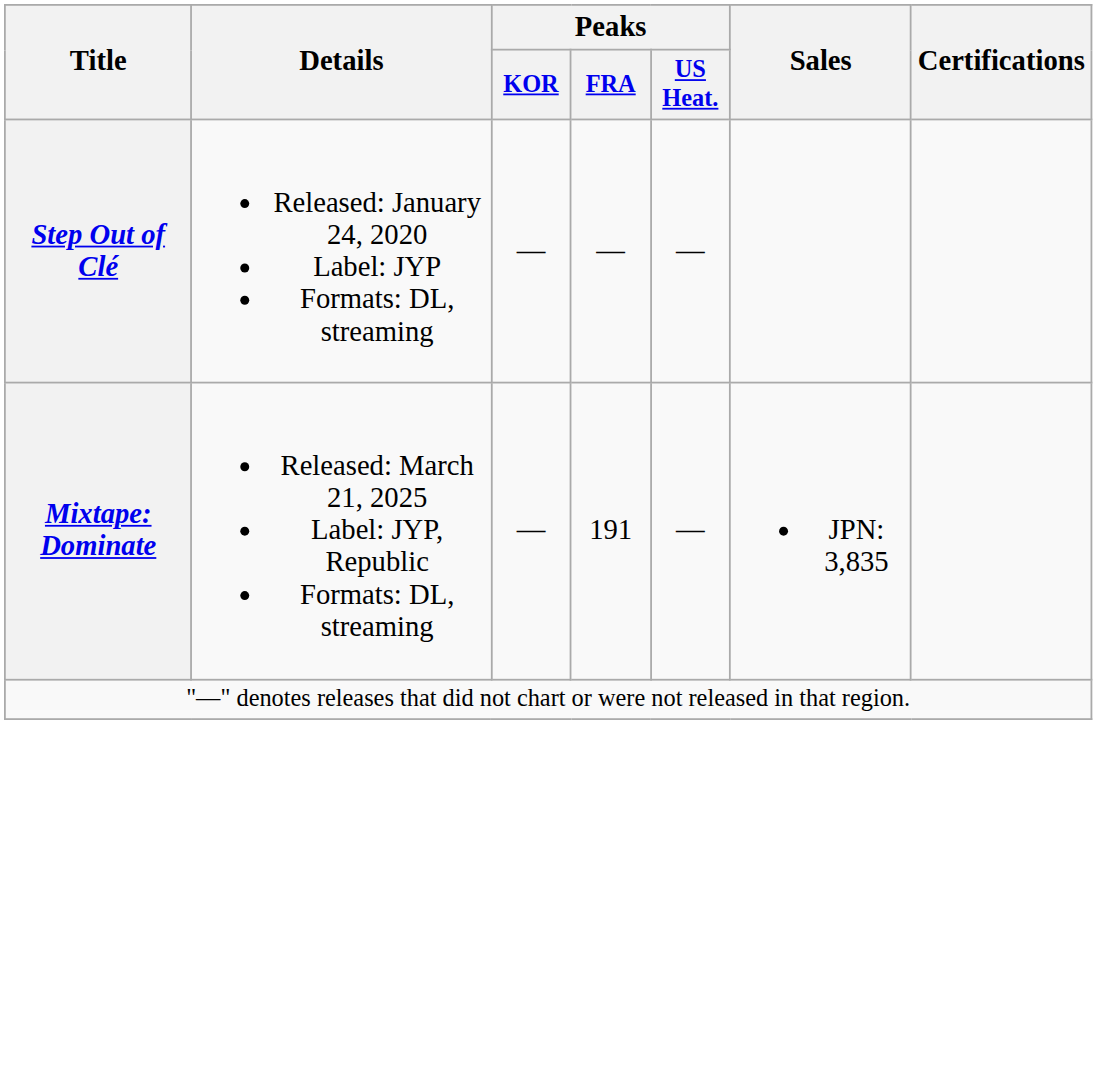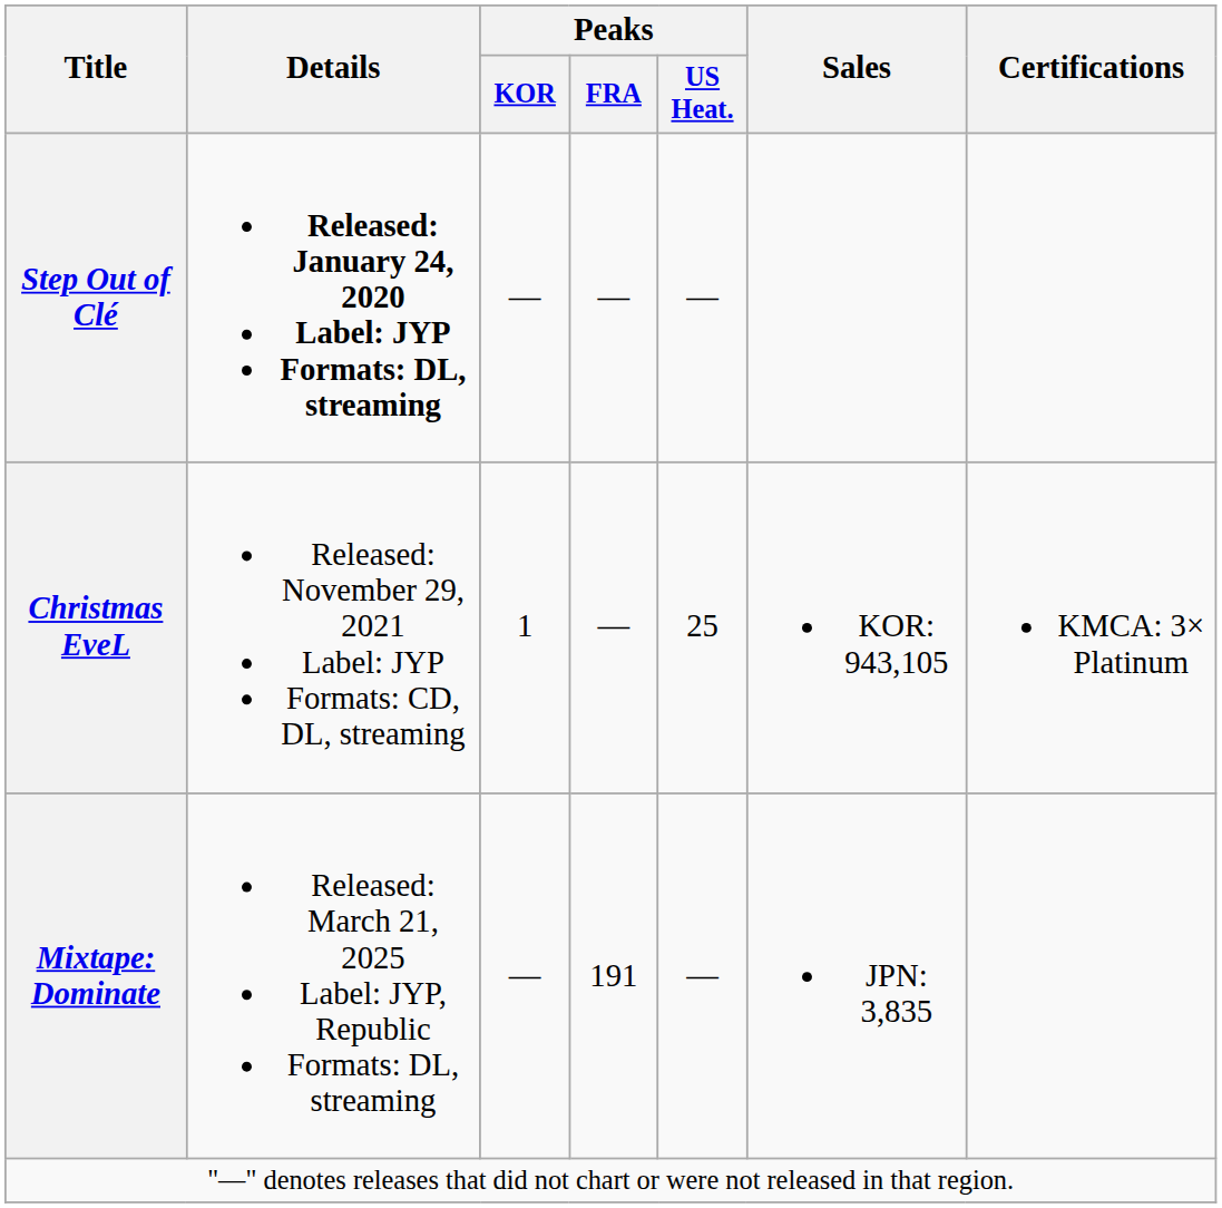Step Out of Clé | Details: normal -> bold
+ row: Christmas EveL | Released: November 29, 2021 Label: JYP Formats: CD, DL, streaming | 1 | — | 25 | KOR: 943,105 | KMCA: 3× Platinum
